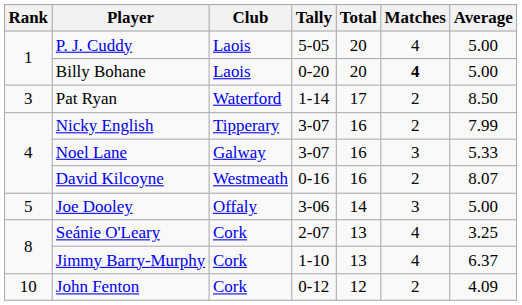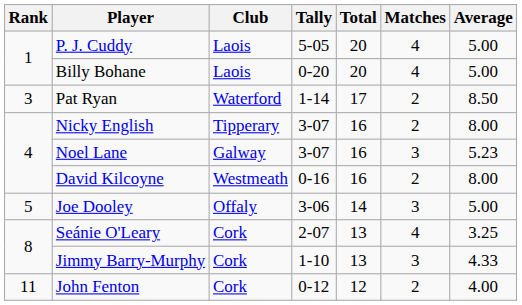Billy Bohane | Matches: bold -> normal
Nicky English | Average: 7.99 -> 8.00
Noel Lane | Average: 5.33 -> 5.23
David Kilcoyne | Average: 8.07 -> 8.00
Jimmy Barry-Murphy | Matches: 4 -> 3
Jimmy Barry-Murphy | Average: 6.37 -> 4.33
John Fenton | Rank: 10 -> 11
John Fenton | Average: 4.09 -> 4.00
